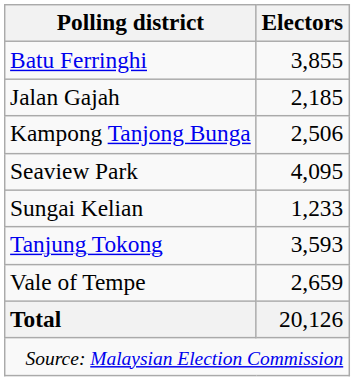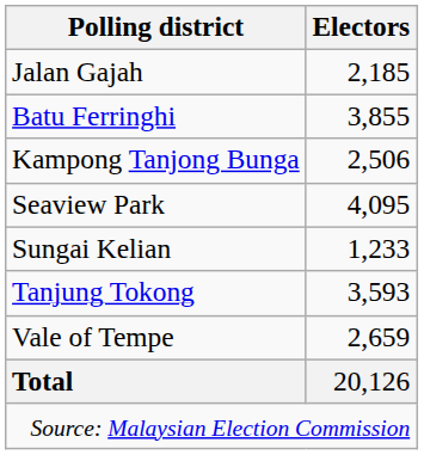rows swapped: Batu Ferringhi <-> Jalan Gajah
